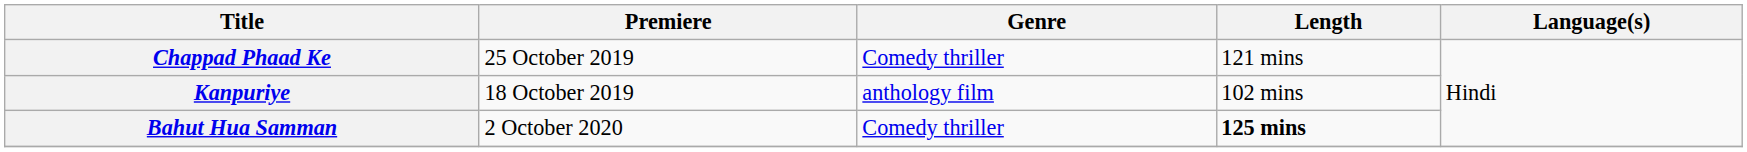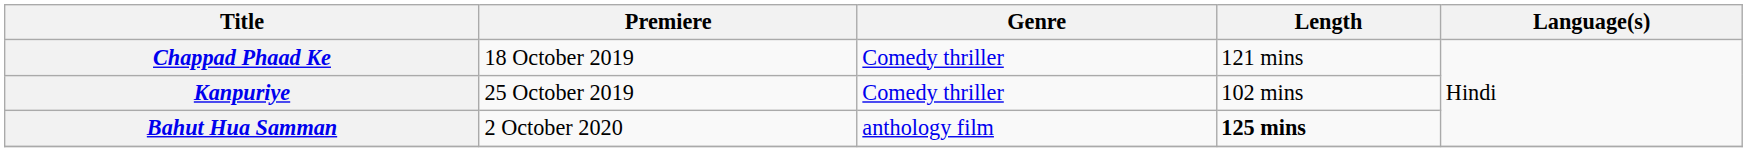Chappad Phaad Ke | Premiere: 25 October 2019 -> 18 October 2019
Kanpuriye | Premiere: 18 October 2019 -> 25 October 2019
Kanpuriye | Genre: anthology film -> Comedy thriller
Bahut Hua Samman | Genre: Comedy thriller -> anthology film
